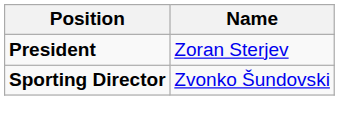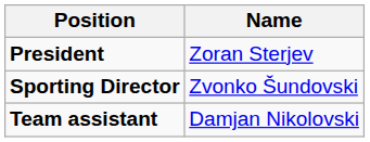+ row: Team assistant | Damjan Nikolovski
